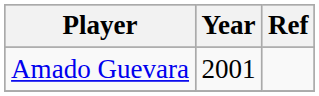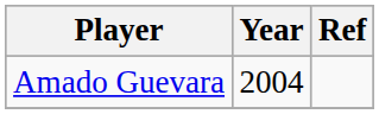Amado Guevara | Year: 2001 -> 2004
